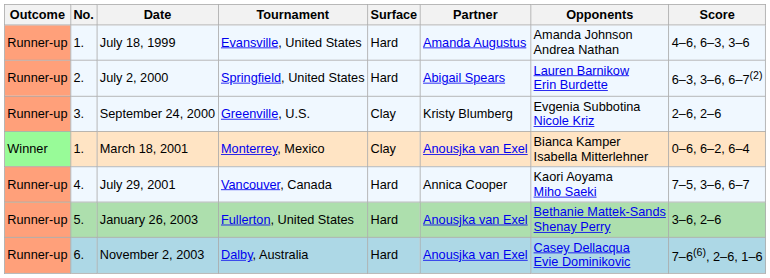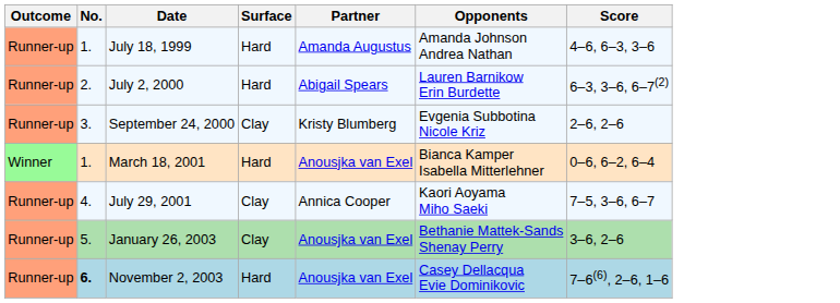- column: Tournament | Evansville, United States | Springfield, United States | Greenville, U.S. | Monterrey, Mexico | Vancouver, Canada | Fullerton, United States | Dalby, Australia
March 18, 2001 | Surface: Clay -> Hard
July 29, 2001 | Surface: Hard -> Clay
January 26, 2003 | Surface: Hard -> Clay
November 2, 2003 | No.: normal -> bold
